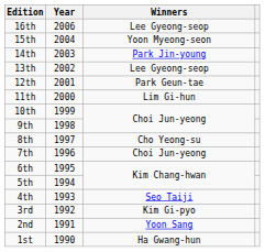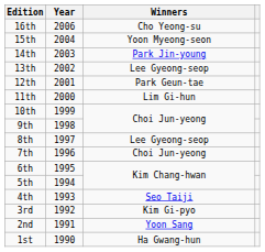16th | Winners: Lee Gyeong-seop -> Cho Yeong-su
8th | Winners: Cho Yeong-su -> Lee Gyeong-seop
